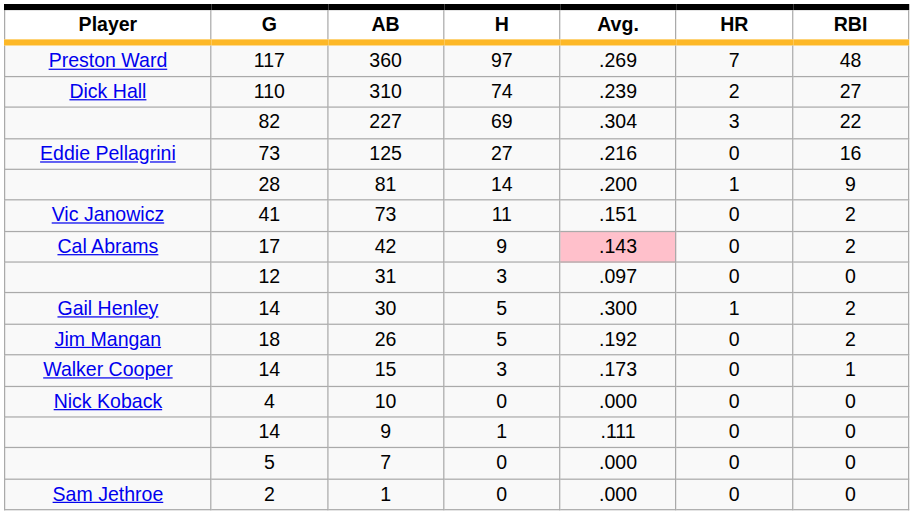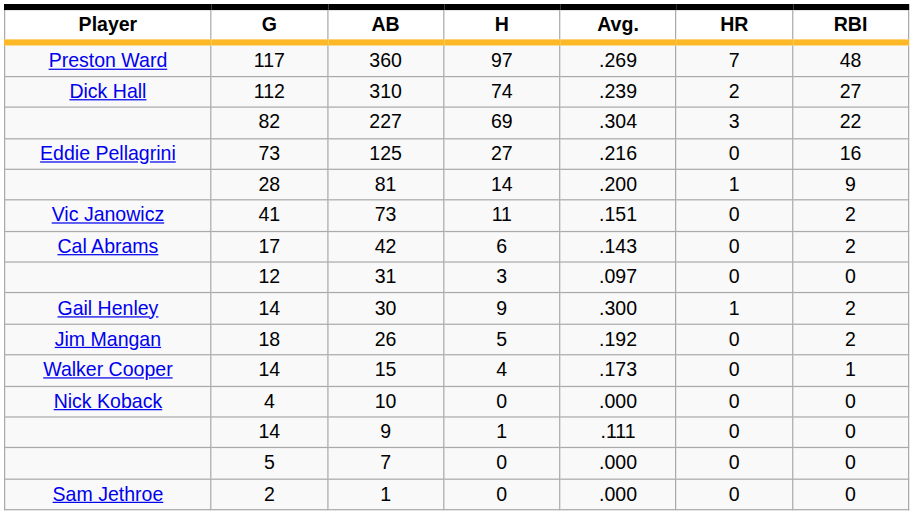310 | G: 110 -> 112
42 | H: 9 -> 6
42 | Avg.: pink background -> no background
30 | H: 5 -> 9
15 | H: 3 -> 4
